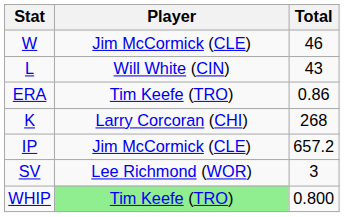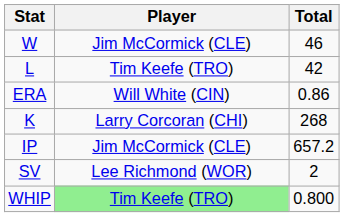L | Player: Will White (CIN) -> Tim Keefe (TRO)
L | Total: 43 -> 42
ERA | Player: Tim Keefe (TRO) -> Will White (CIN)
SV | Total: 3 -> 2
